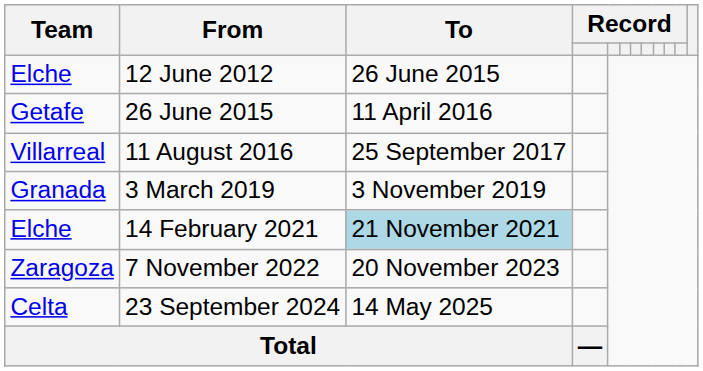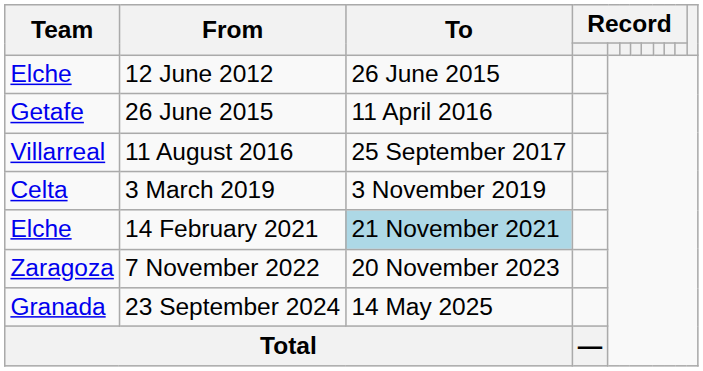3 March 2019 | Team: Granada -> Celta
23 September 2024 | Team: Celta -> Granada
